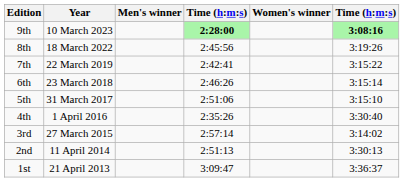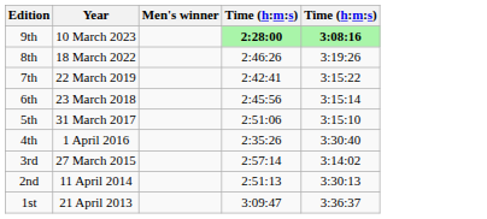- column: Women's winner
8th | column 4: 2:45:56 -> 2:46:26
6th | column 4: 2:46:26 -> 2:45:56
